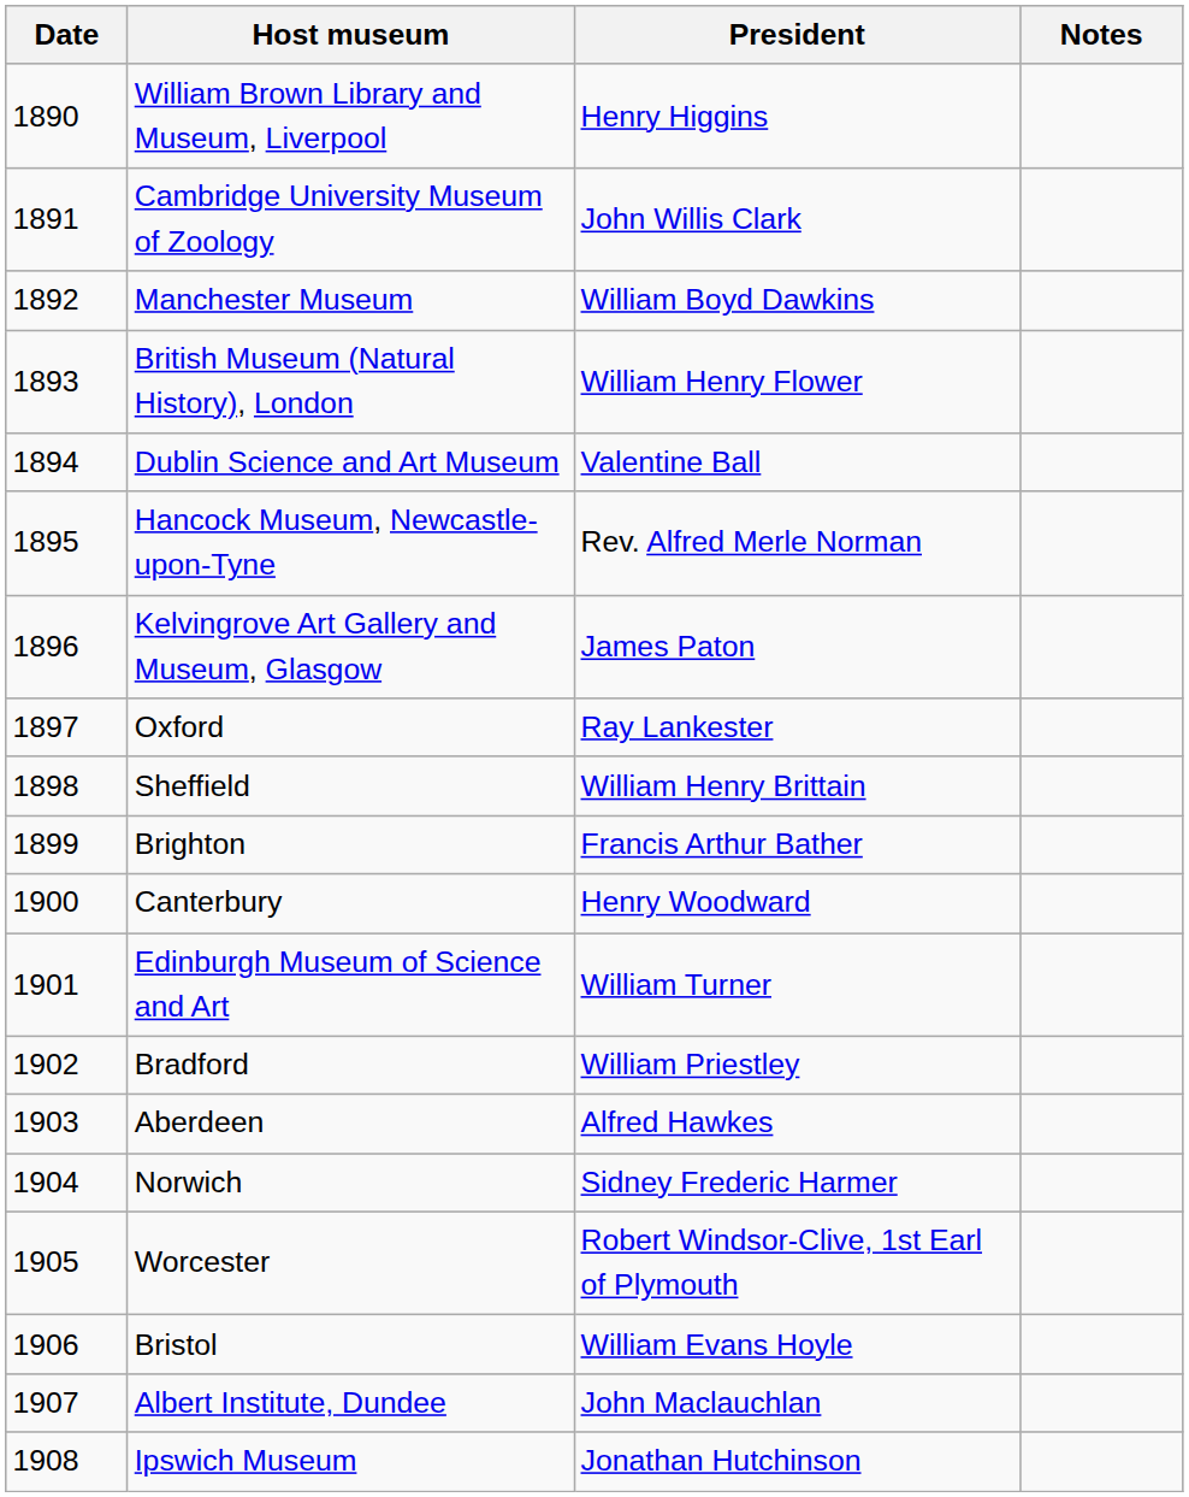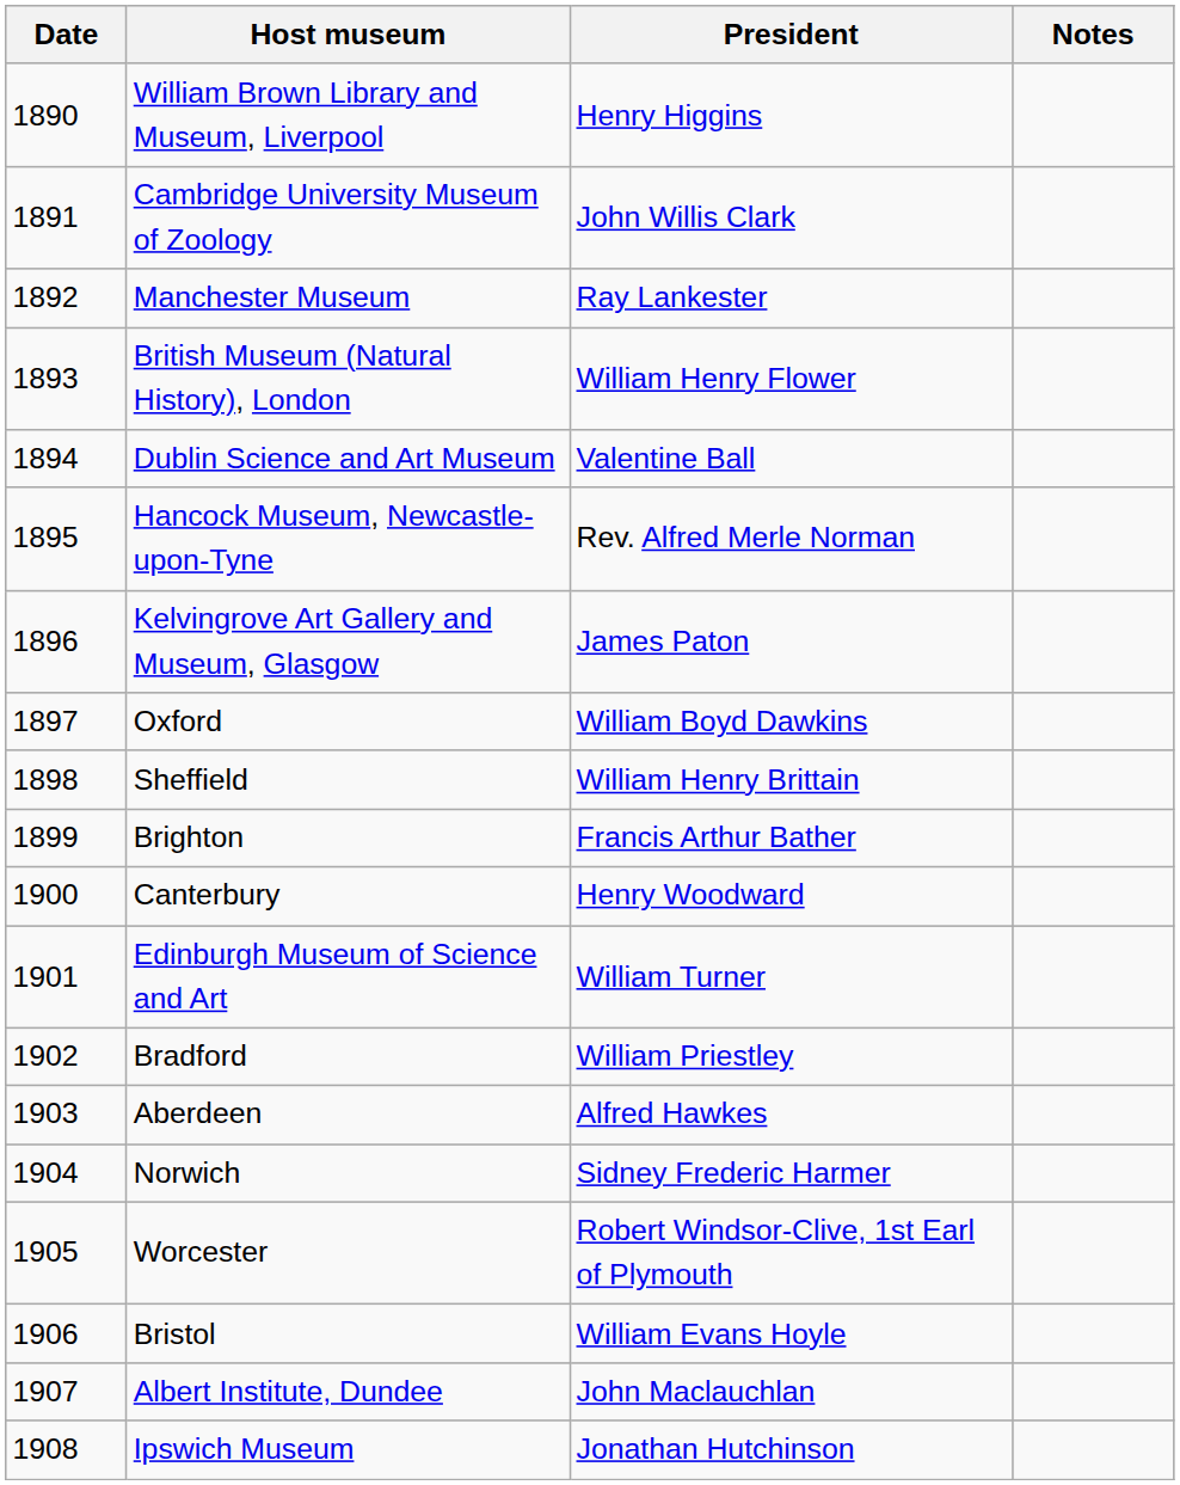Manchester Museum | President: William Boyd Dawkins -> Ray Lankester
Oxford | President: Ray Lankester -> William Boyd Dawkins
